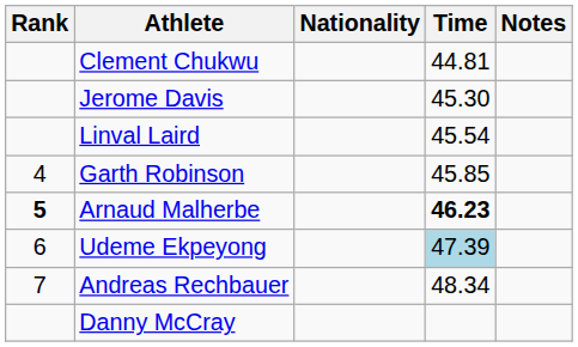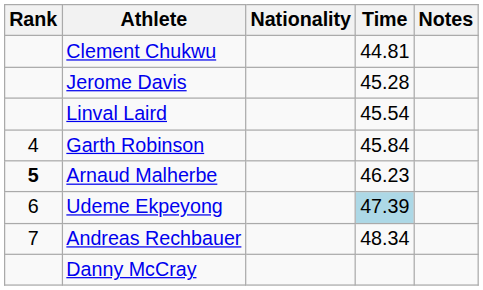Jerome Davis | Time: 45.30 -> 45.28
Garth Robinson | Time: 45.85 -> 45.84
Arnaud Malherbe | Time: bold -> normal
